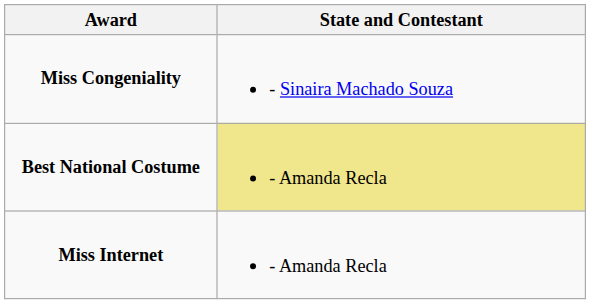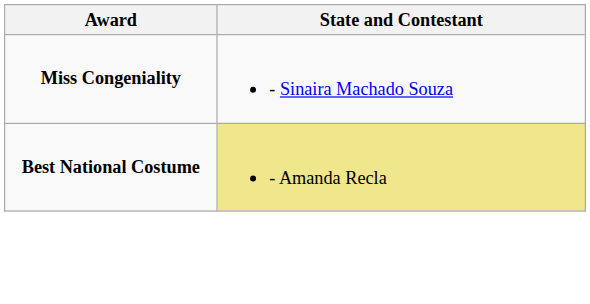- row: Miss Internet | - Amanda Recla
